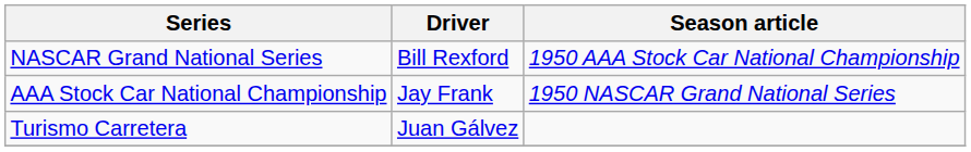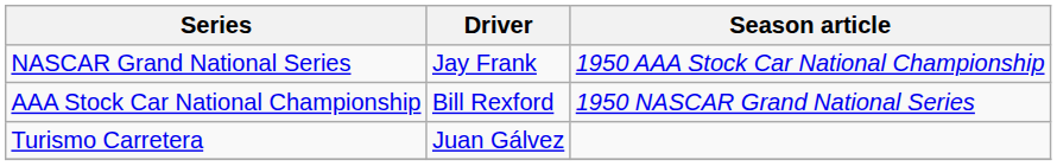NASCAR Grand National Series | Driver: Bill Rexford -> Jay Frank
AAA Stock Car National Championship | Driver: Jay Frank -> Bill Rexford
